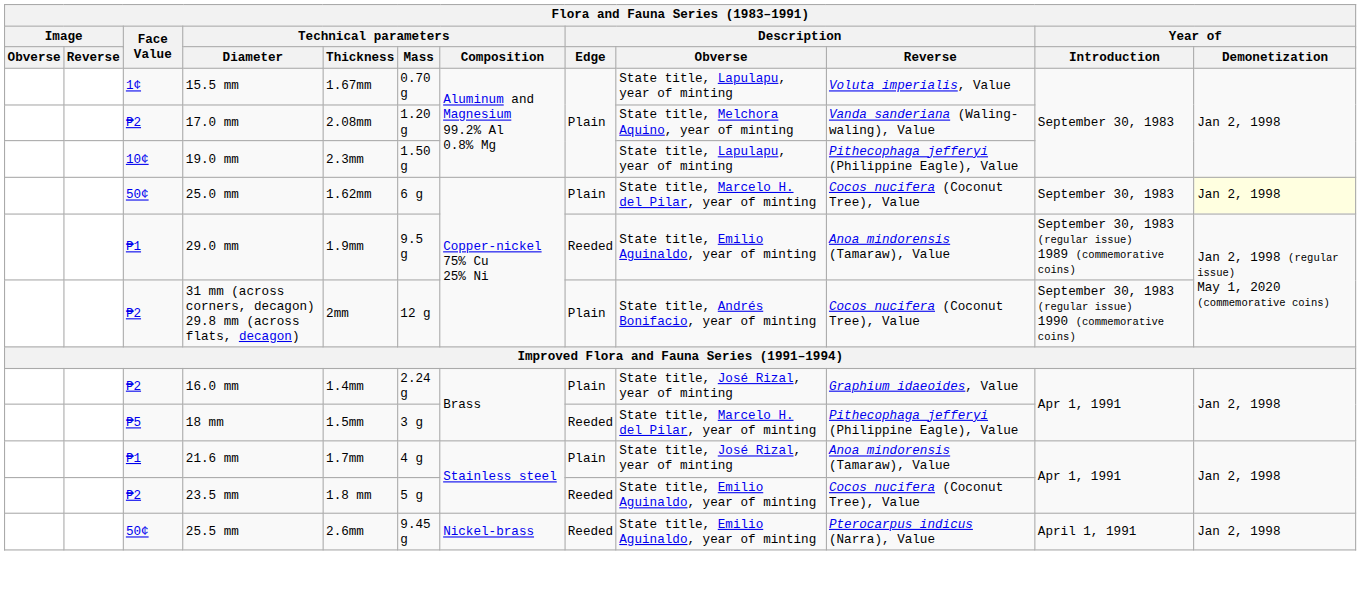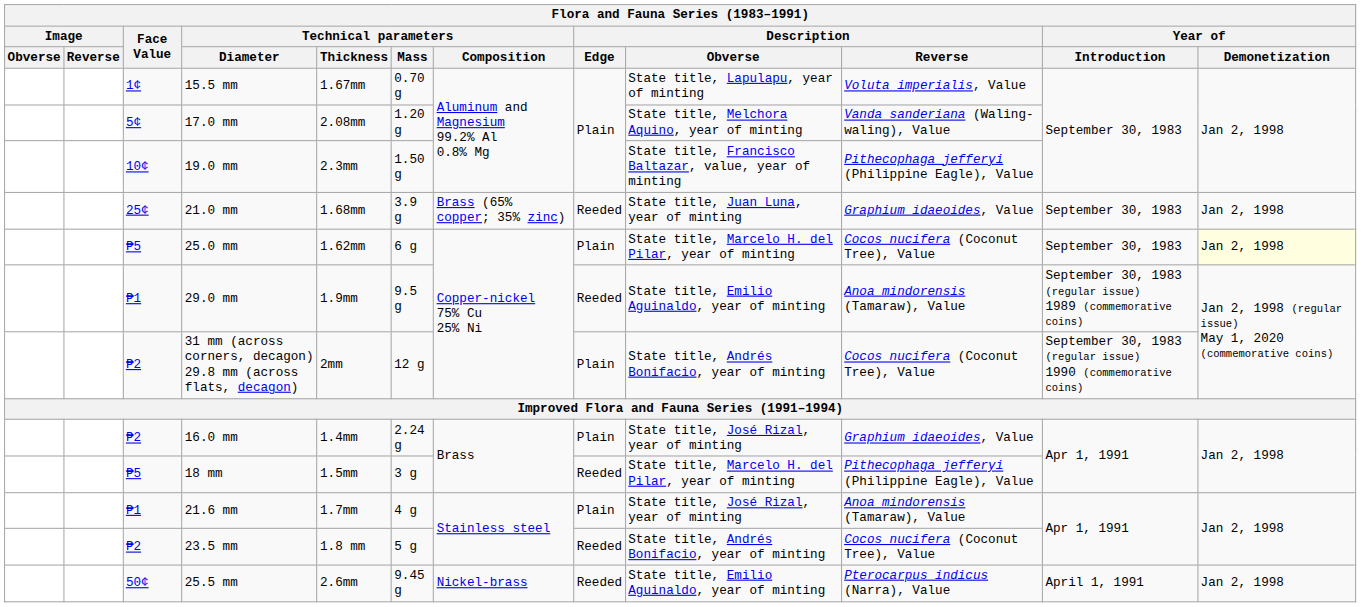17.0 mm | Face Value: ₱2 -> 5¢
19.0 mm | Description / Obverse: State title, Lapulapu, year of minting -> State title, Francisco Baltazar, value, year of minting
+ row: 25¢ | 21.0 mm | 1.68mm | 3.9 g | Brass (65% copper; 35% zinc) | Reeded | State title, Juan Luna, year of minting | Graphium idaeoides, Value | September 30, 1983 | Jan 2, 1998
25.0 mm | Face Value: 50¢ -> ₱5
23.5 mm | Description / Obverse: State title, Emilio Aguinaldo, year of minting -> State title, Andrés Bonifacio, year of minting
